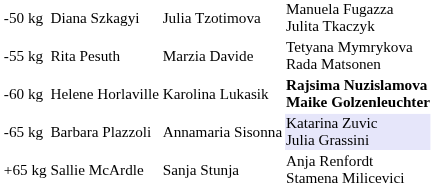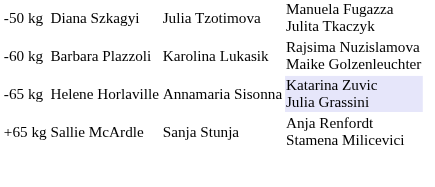- row: -55 kg | Rita Pesuth | Marzia Davide | Tetyana Mymrykova Rada Matsonen
-60 kg | column 2: Helene Horlaville -> Barbara Plazzoli
-60 kg | column 4: bold -> normal
-65 kg | column 2: Barbara Plazzoli -> Helene Horlaville
